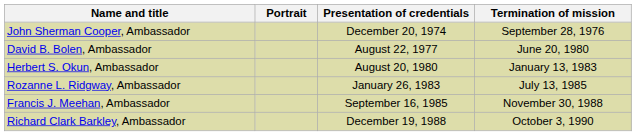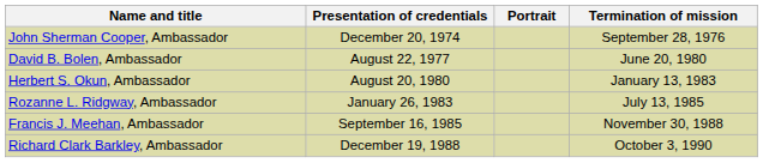columns swapped: Portrait <-> Presentation of credentials
